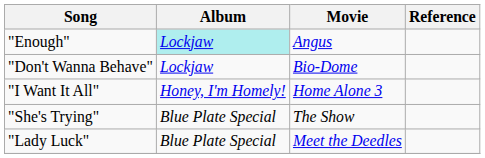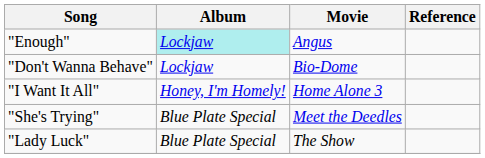"She's Trying" | Movie: The Show -> Meet the Deedles
"Lady Luck" | Movie: Meet the Deedles -> The Show
